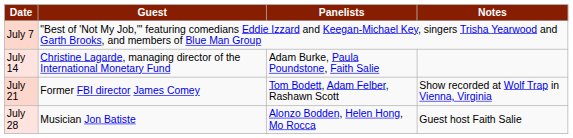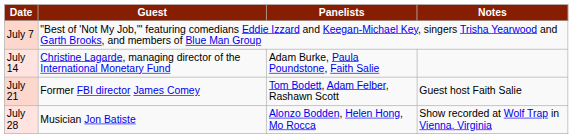July 21 | Notes: Show recorded at Wolf Trap in Vienna, Virginia -> Guest host Faith Salie
July 28 | Notes: Guest host Faith Salie -> Show recorded at Wolf Trap in Vienna, Virginia
